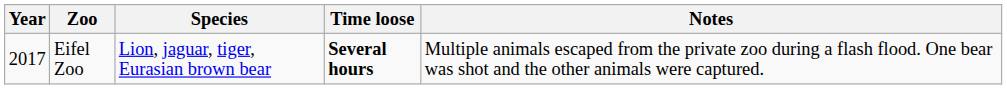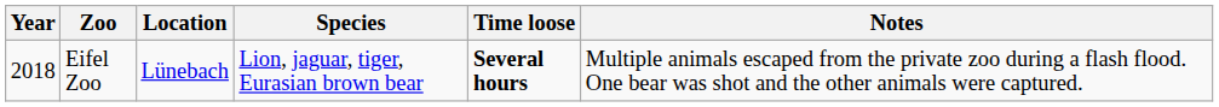+ column: Location | Lünebach
Eifel Zoo | Year: 2017 -> 2018
